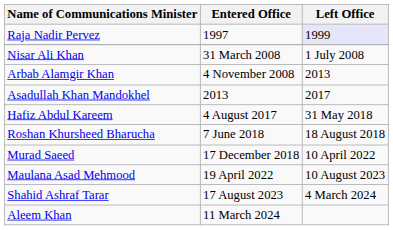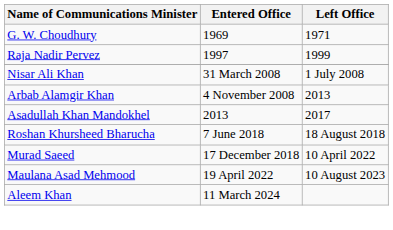+ row: G. W. Choudhury | 1969 | 1971
Raja Nadir Pervez | Left Office: lavender background -> no background
- row: Hafiz Abdul Kareem | 4 August 2017 | 31 May 2018
- row: Shahid Ashraf Tarar | 17 August 2023 | 4 March 2024
